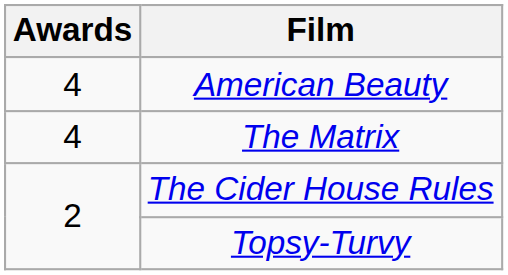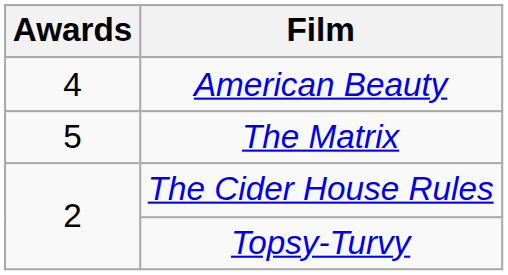The Matrix | Awards: 4 -> 5
